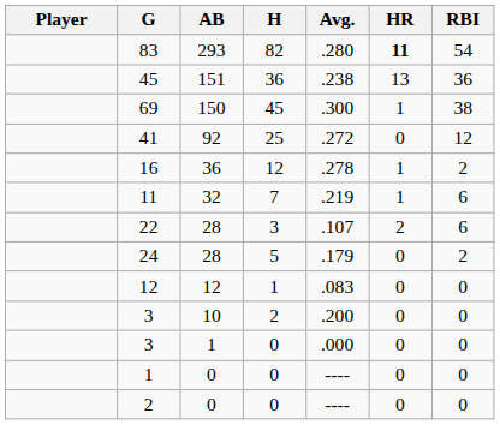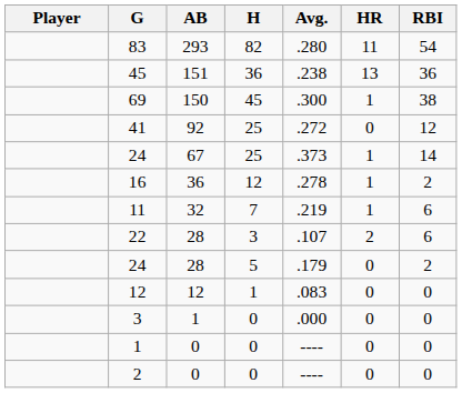83 | HR: bold -> normal
+ row: 24 | 67 | 25 | .373 | 1 | 14
- row: 3 | 10 | 2 | .200 | 0 | 0
